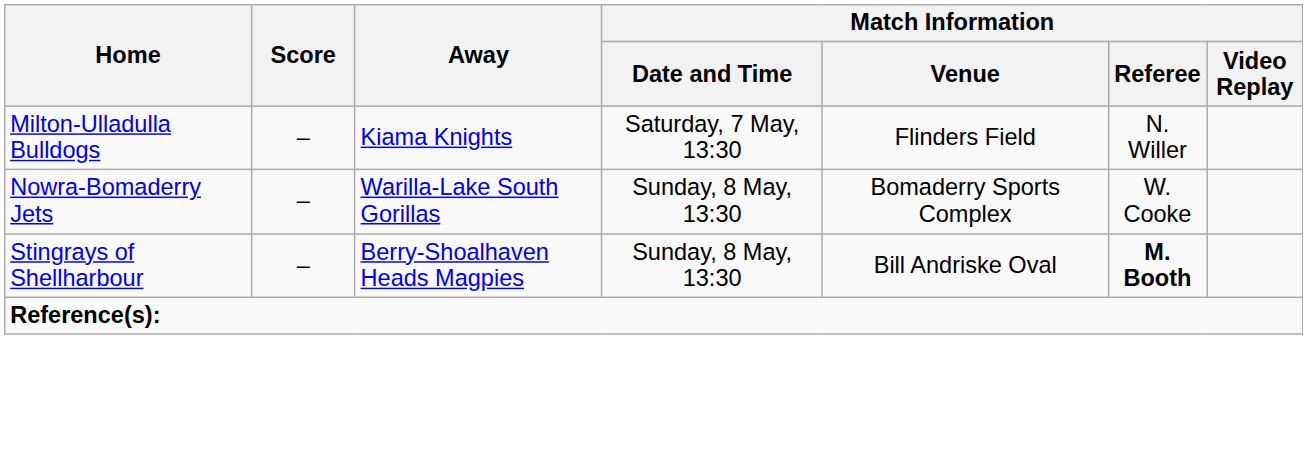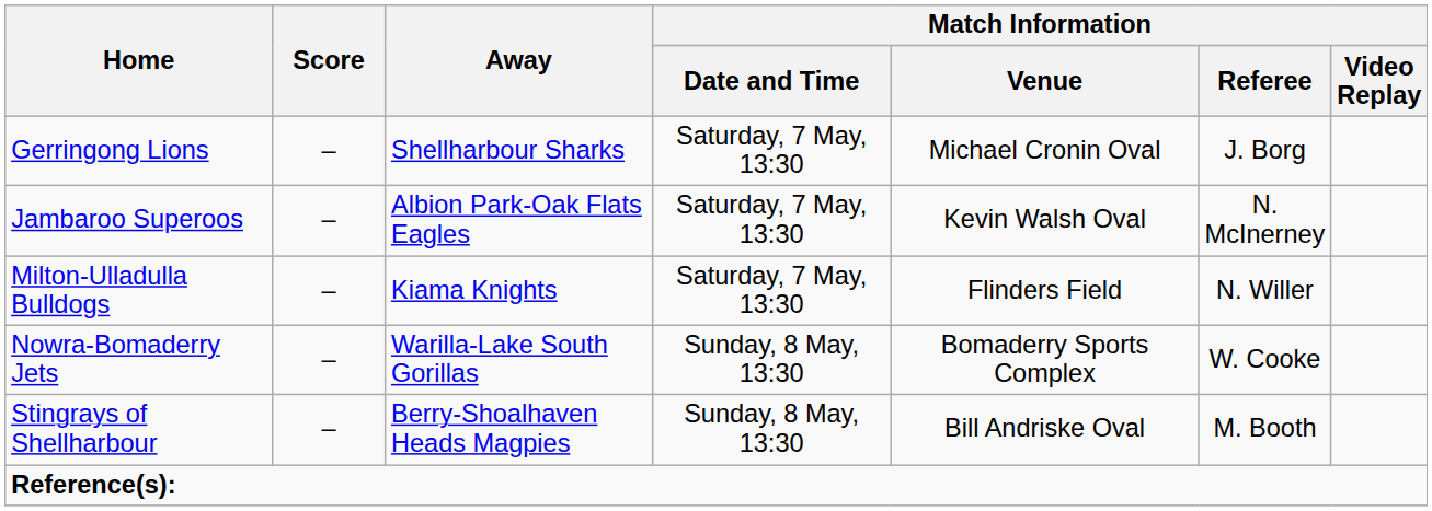+ row: Gerringong Lions | – | Shellharbour Sharks | Saturday, 7 May, 13:30 | Michael Cronin Oval | J. Borg
+ row: Jambaroo Superoos | – | Albion Park-Oak Flats Eagles | Saturday, 7 May, 13:30 | Kevin Walsh Oval | N. McInerney
Stingrays of Shellharbour | Match Information / Referee: bold -> normal
